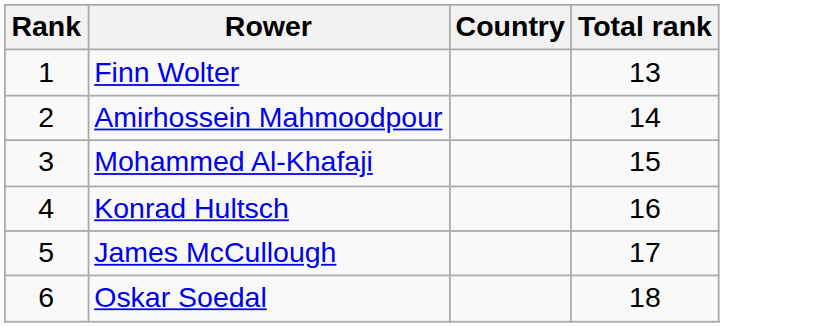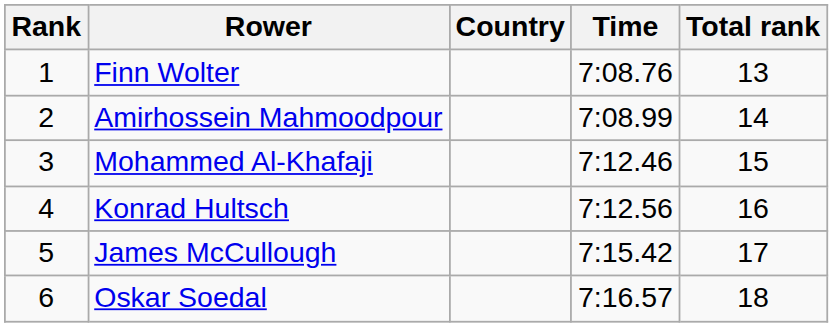+ column: Time | 7:08.76 | 7:08.99 | 7:12.46 | 7:12.56 | 7:15.42 | 7:16.57
